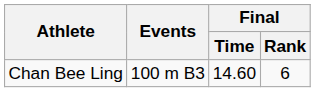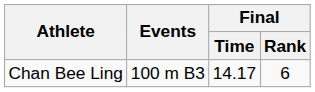Chan Bee Ling | Final / Time: 14.60 -> 14.17
